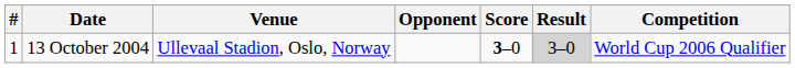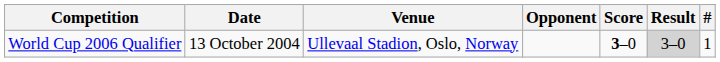columns swapped: # <-> Competition
